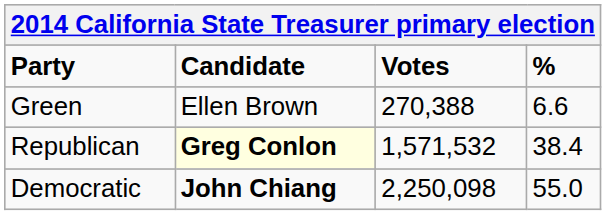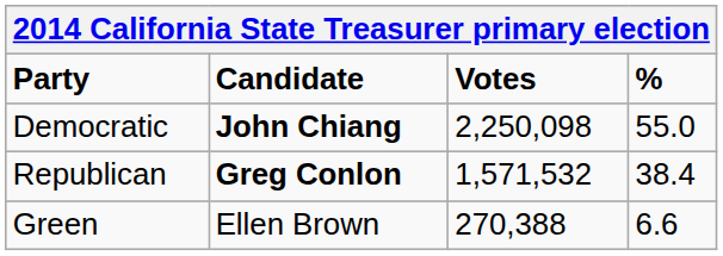rows swapped: Democratic <-> Green
Republican | Candidate: lightyellow background -> no background
